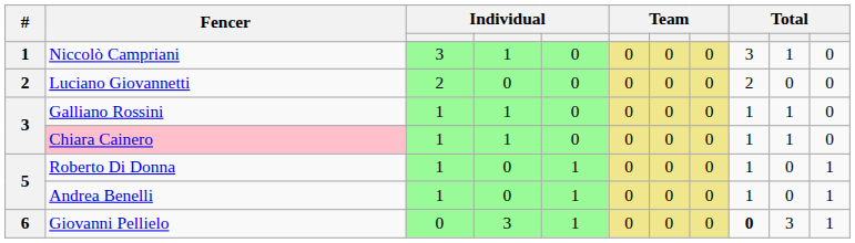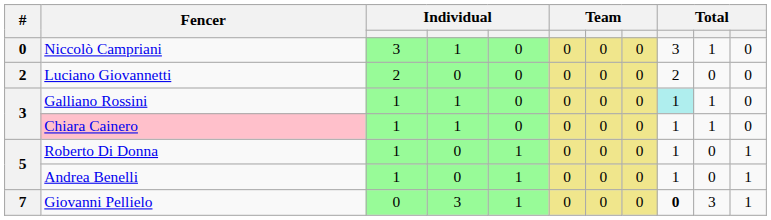Niccolò Campriani | #: 1 -> 0
Galliano Rossini | column 9: no background -> paleturquoise background
Giovanni Pellielo | #: 6 -> 7
